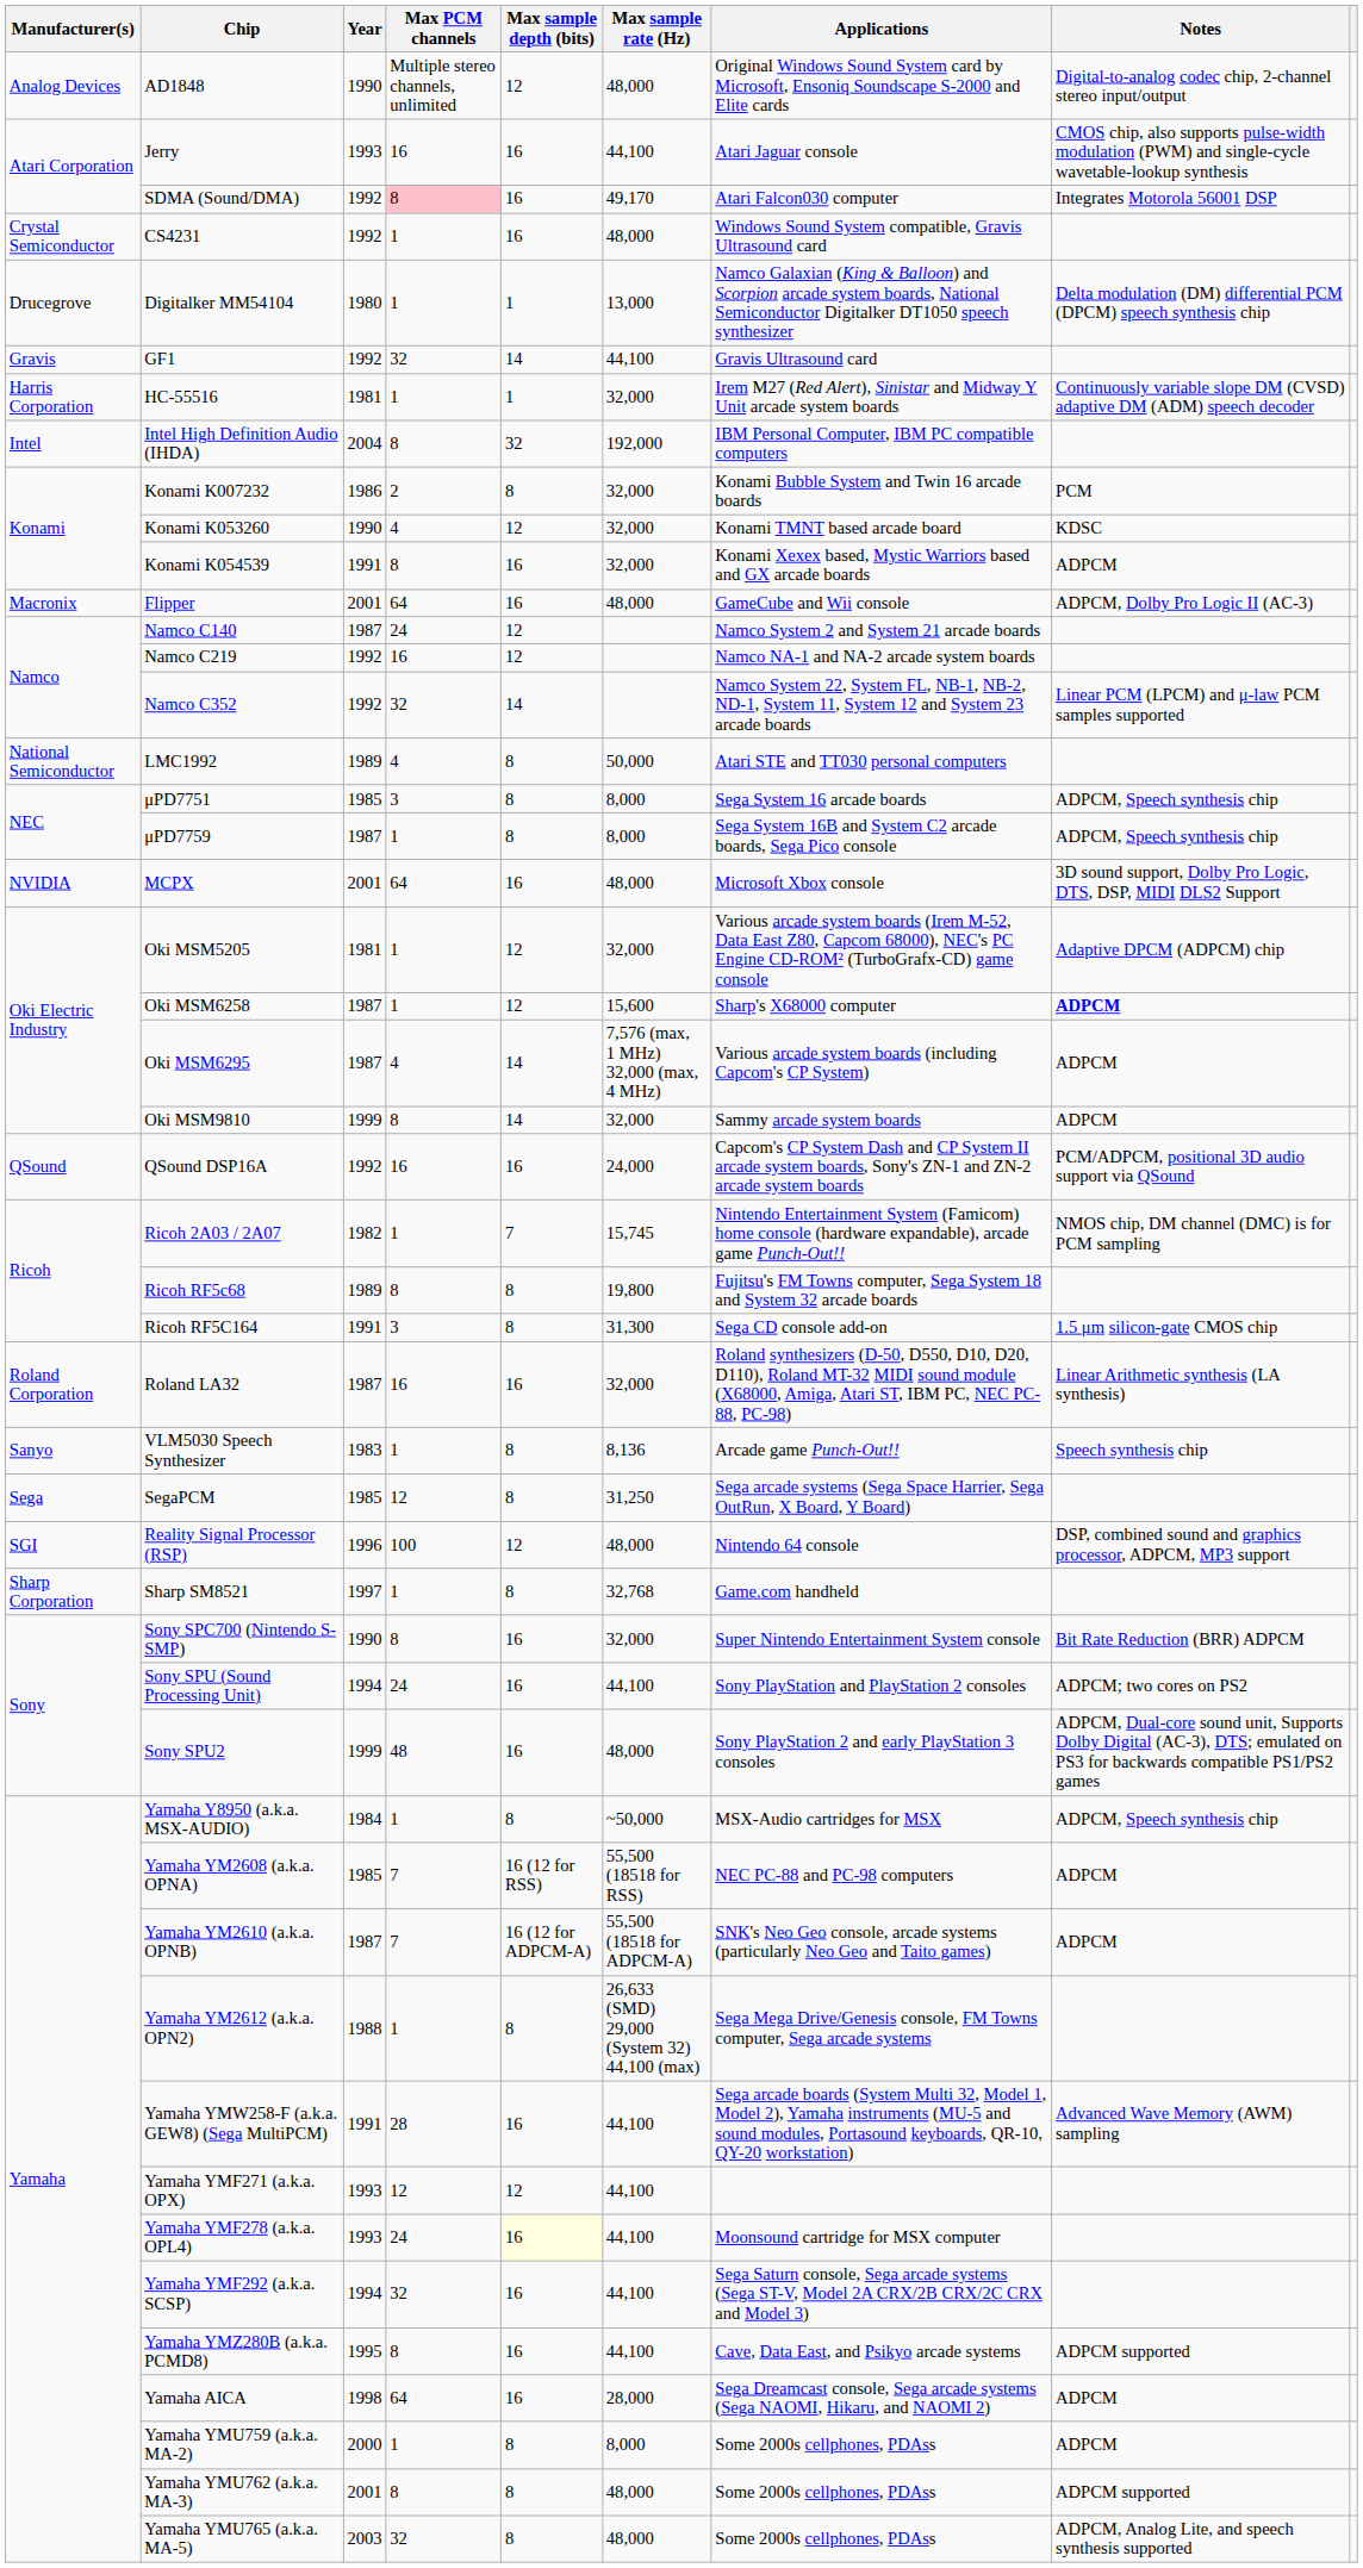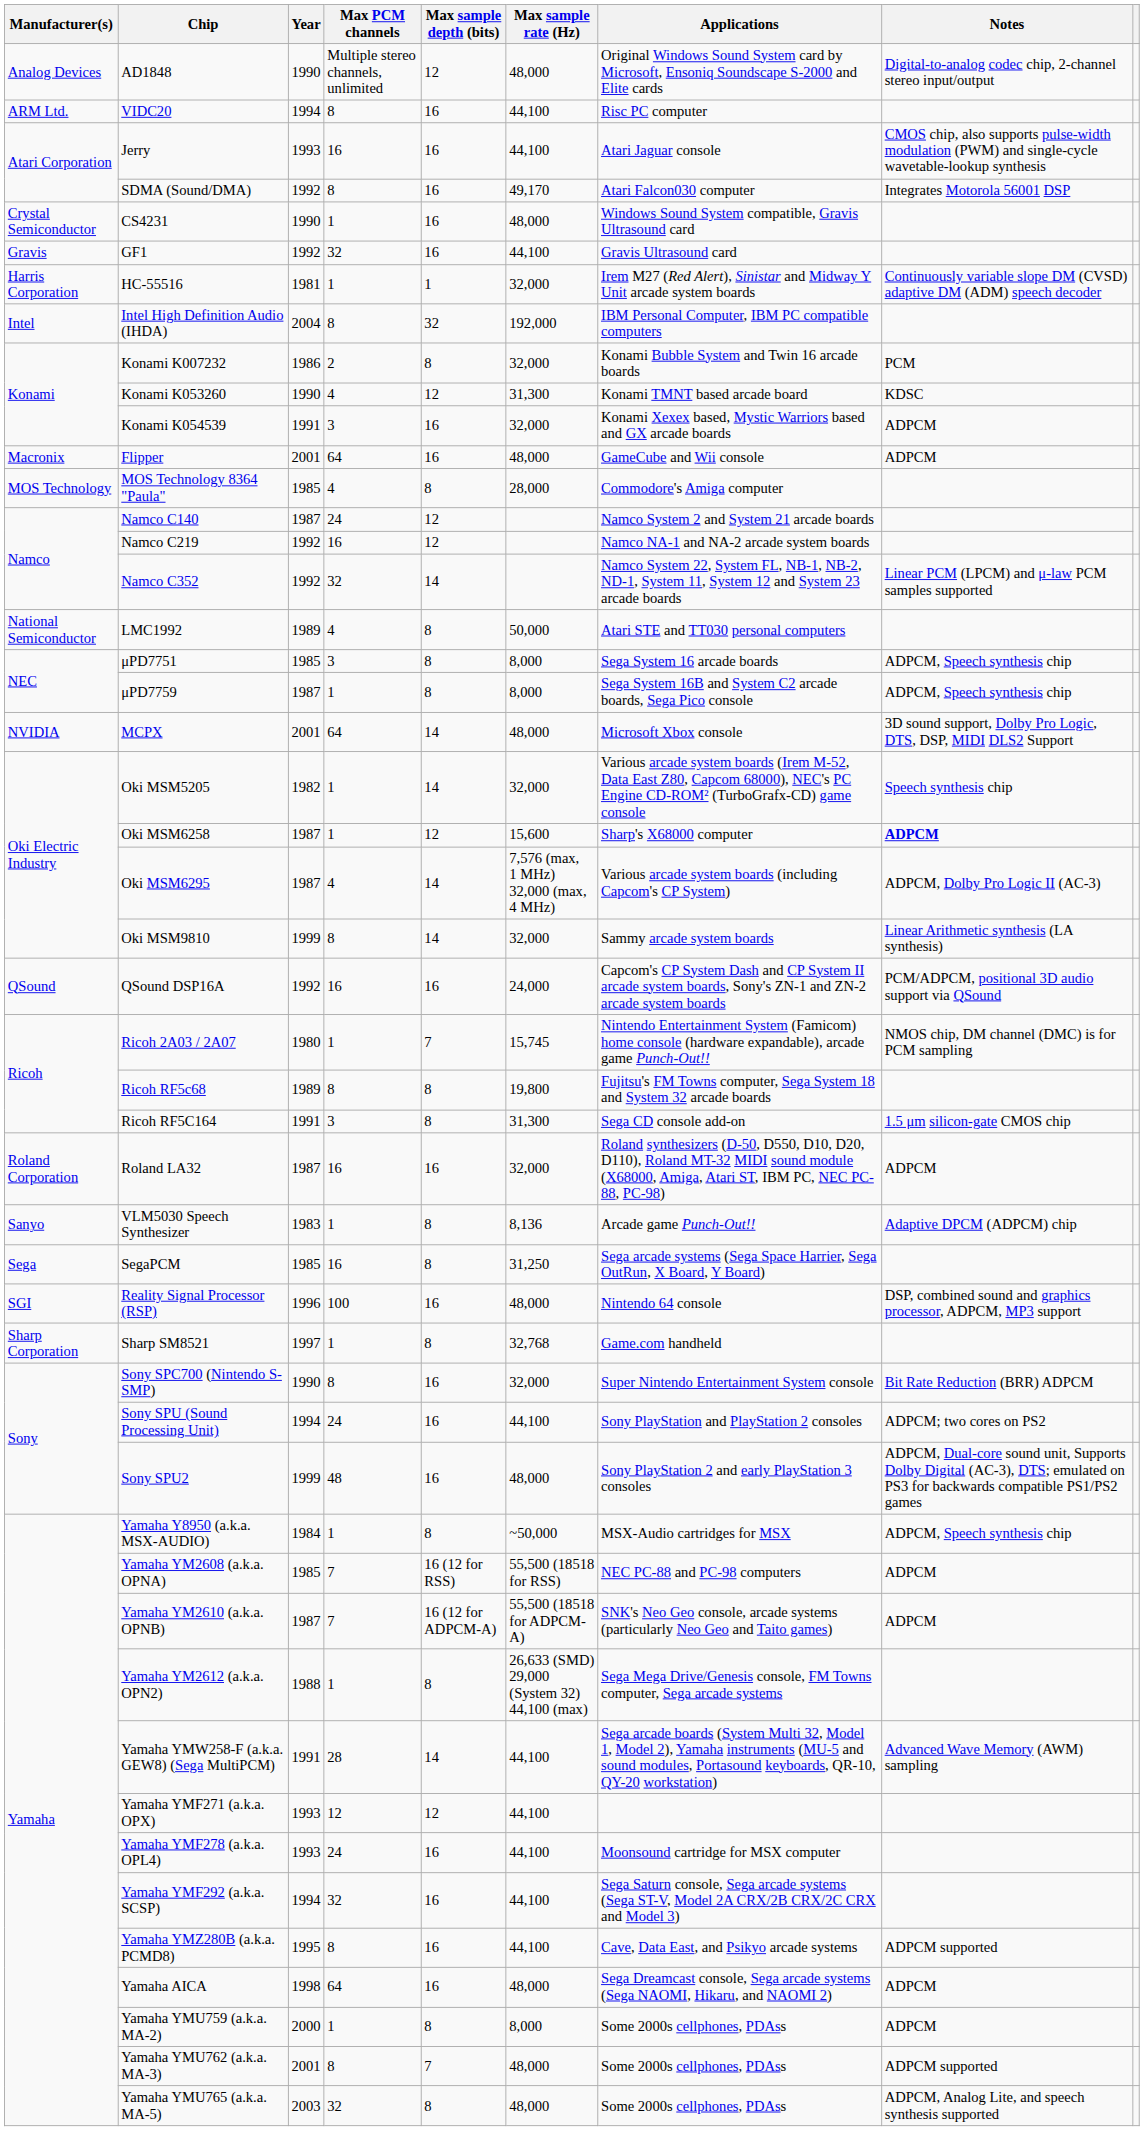+ row: ARM Ltd. | VIDC20 | 1994 | 8 | 16 | 44,100 | Risc PC computer
SDMA (Sound/DMA) | Max PCM channels: pink background -> no background
CS4231 | Year: 1992 -> 1990
- row: Drucegrove | Digitalker MM54104 | 1980 | 1 | 1 | 13,000 | Namco Galaxian (King & Balloon) and Scorpion arcade system boards, National Semiconductor Digitalker DT1050 speech synthesizer | Delta modulation (DM) differential PCM (DPCM) speech synthesis chip
GF1 | Max sample depth (bits): 14 -> 16
Konami K053260 | Max sample rate (Hz): 32,000 -> 31,300
Konami K054539 | Max PCM channels: 8 -> 3
Flipper | Notes: ADPCM, Dolby Pro Logic II (AC-3) -> ADPCM
+ row: MOS Technology | MOS Technology 8364 "Paula" | 1985 | 4 | 8 | 28,000 | Commodore's Amiga computer
MCPX | Max sample depth (bits): 16 -> 14
Oki MSM5205 | Year: 1981 -> 1982
Oki MSM5205 | Max sample depth (bits): 12 -> 14
Oki MSM5205 | Notes: Adaptive DPCM (ADPCM) chip -> Speech synthesis chip
Oki MSM6295 | Notes: ADPCM -> ADPCM, Dolby Pro Logic II (AC-3)
Oki MSM9810 | Notes: ADPCM -> Linear Arithmetic synthesis (LA synthesis)
Ricoh 2A03 / 2A07 | Year: 1982 -> 1980
Roland LA32 | Notes: Linear Arithmetic synthesis (LA synthesis) -> ADPCM
VLM5030 Speech Synthesizer | Notes: Speech synthesis chip -> Adaptive DPCM (ADPCM) chip
SegaPCM | Max PCM channels: 12 -> 16
Reality Signal Processor (RSP) | Max sample depth (bits): 12 -> 16
Yamaha YMW258-F (a.k.a. GEW8) (Sega MultiPCM) | Max sample depth (bits): 16 -> 14
Yamaha YMF278 (a.k.a. OPL4) | Max sample depth (bits): lightyellow background -> no background
Yamaha AICA | Max sample rate (Hz): 28,000 -> 48,000
Yamaha YMU762 (a.k.a. MA-3) | Max sample depth (bits): 8 -> 7
